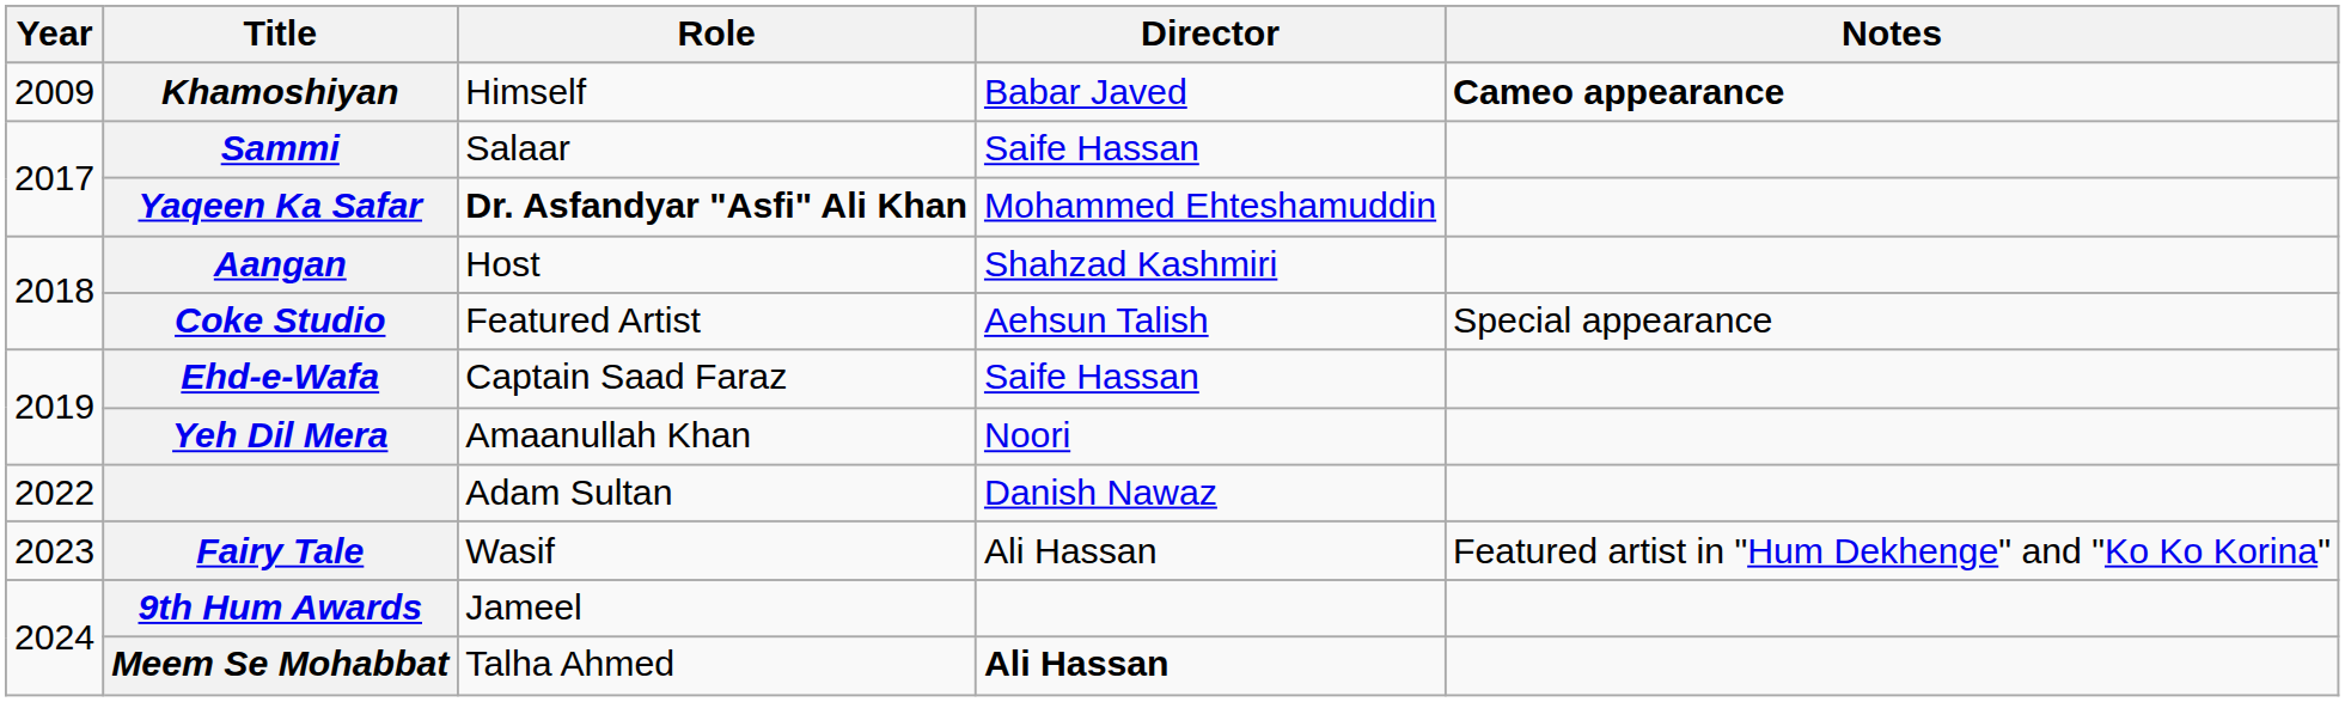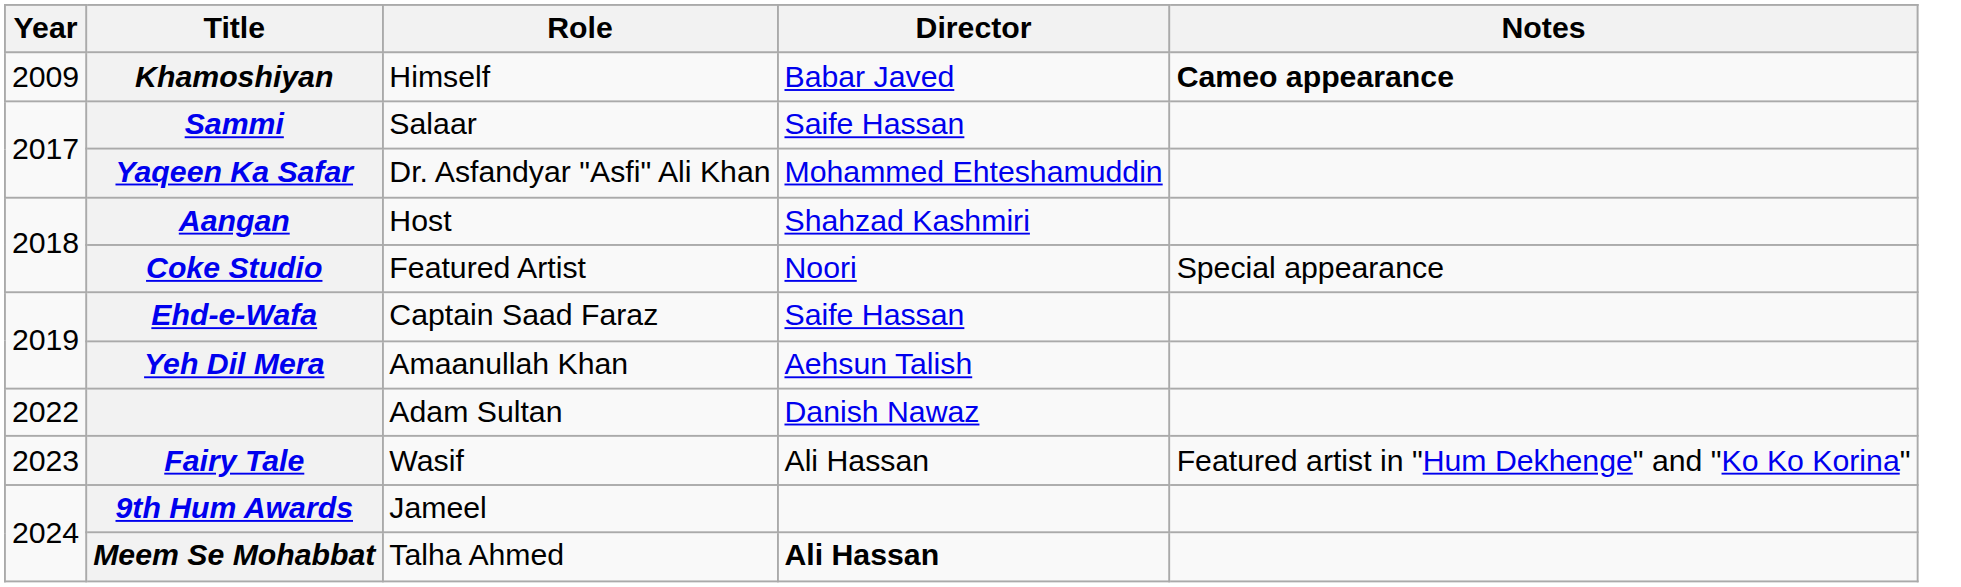Yaqeen Ka Safar | Role: bold -> normal
Coke Studio | Director: Aehsun Talish -> Noori
Yeh Dil Mera | Director: Noori -> Aehsun Talish
